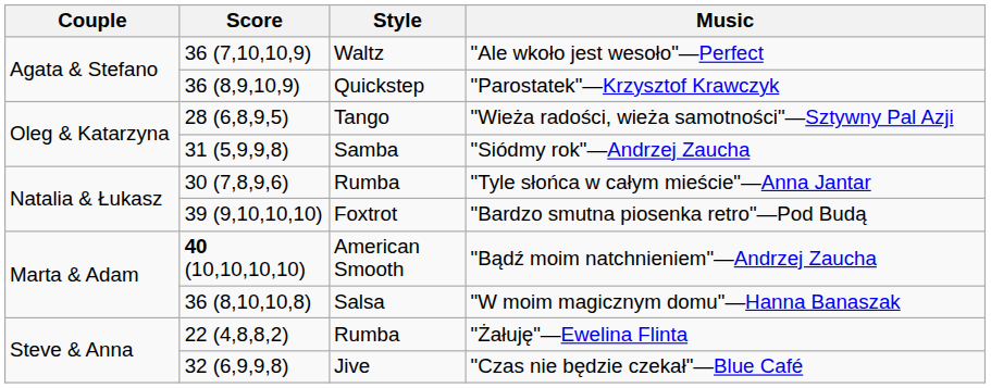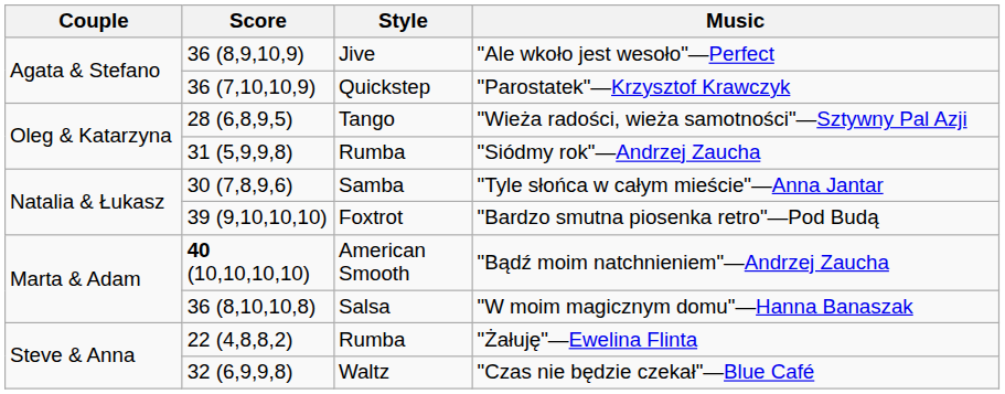"Ale wkoło jest wesoło"—Perfect | Score: 36 (7,10,10,9) -> 36 (8,9,10,9)
"Ale wkoło jest wesoło"—Perfect | Style: Waltz -> Jive
"Parostatek"—Krzysztof Krawczyk | Score: 36 (8,9,10,9) -> 36 (7,10,10,9)
"Siódmy rok"—Andrzej Zaucha | Style: Samba -> Rumba
"Tyle słońca w całym mieście"—Anna Jantar | Style: Rumba -> Samba
"Czas nie będzie czekał"—Blue Café | Style: Jive -> Waltz
